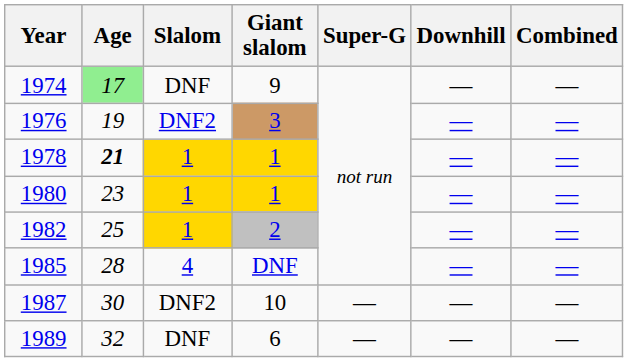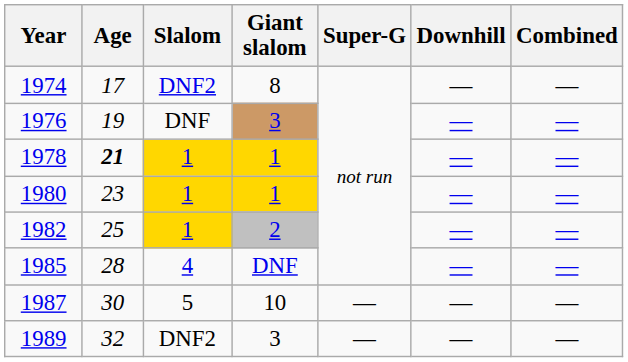1974 | Age: lightgreen background -> no background
1974 | Slalom: DNF -> DNF2
1974 | Giant slalom: 9 -> 8
1976 | Slalom: DNF2 -> DNF
1987 | Slalom: DNF2 -> 5
1989 | Slalom: DNF -> DNF2
1989 | Giant slalom: 6 -> 3
